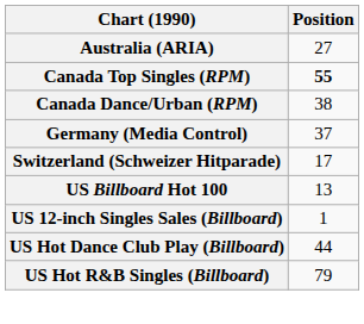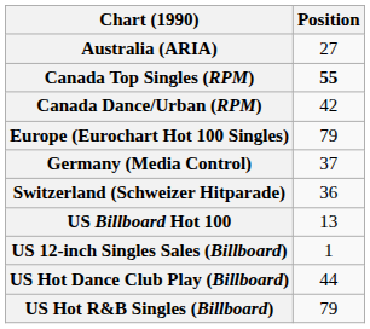Canada Dance/Urban (RPM) | Position: 38 -> 42
+ row: Europe (Eurochart Hot 100 Singles) | 79
Switzerland (Schweizer Hitparade) | Position: 17 -> 36
